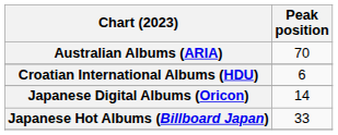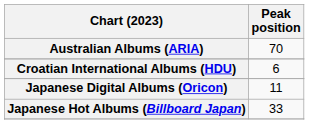Japanese Digital Albums (Oricon) | Peak position: 14 -> 11
